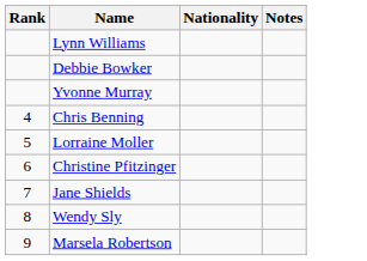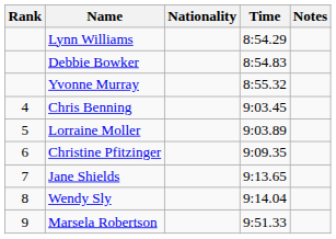+ column: Time | 8:54.29 | 8:54.83 | 8:55.32 | 9:03.45 | 9:03.89 | 9:09.35 | 9:13.65 | 9:14.04 | 9:51.33
